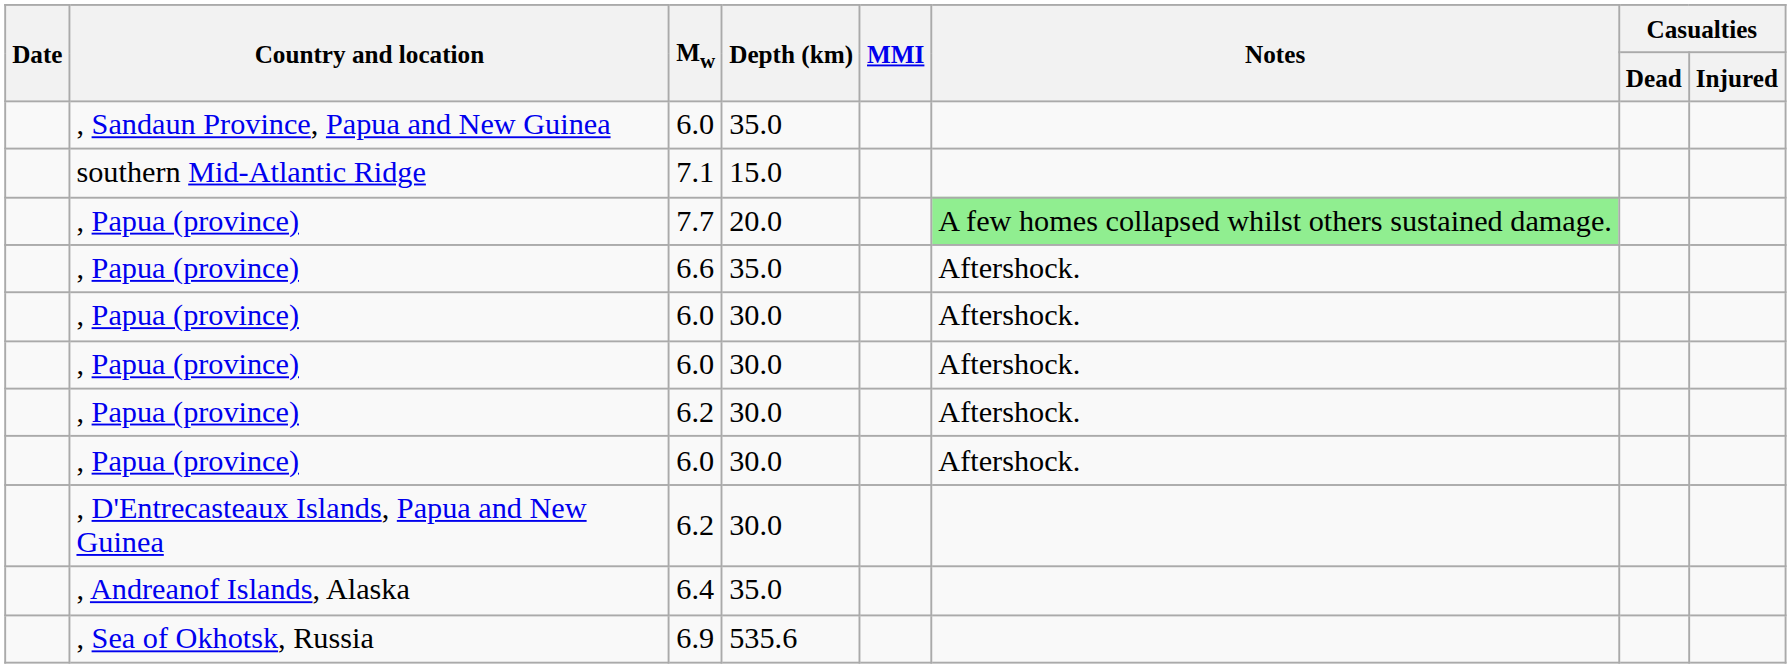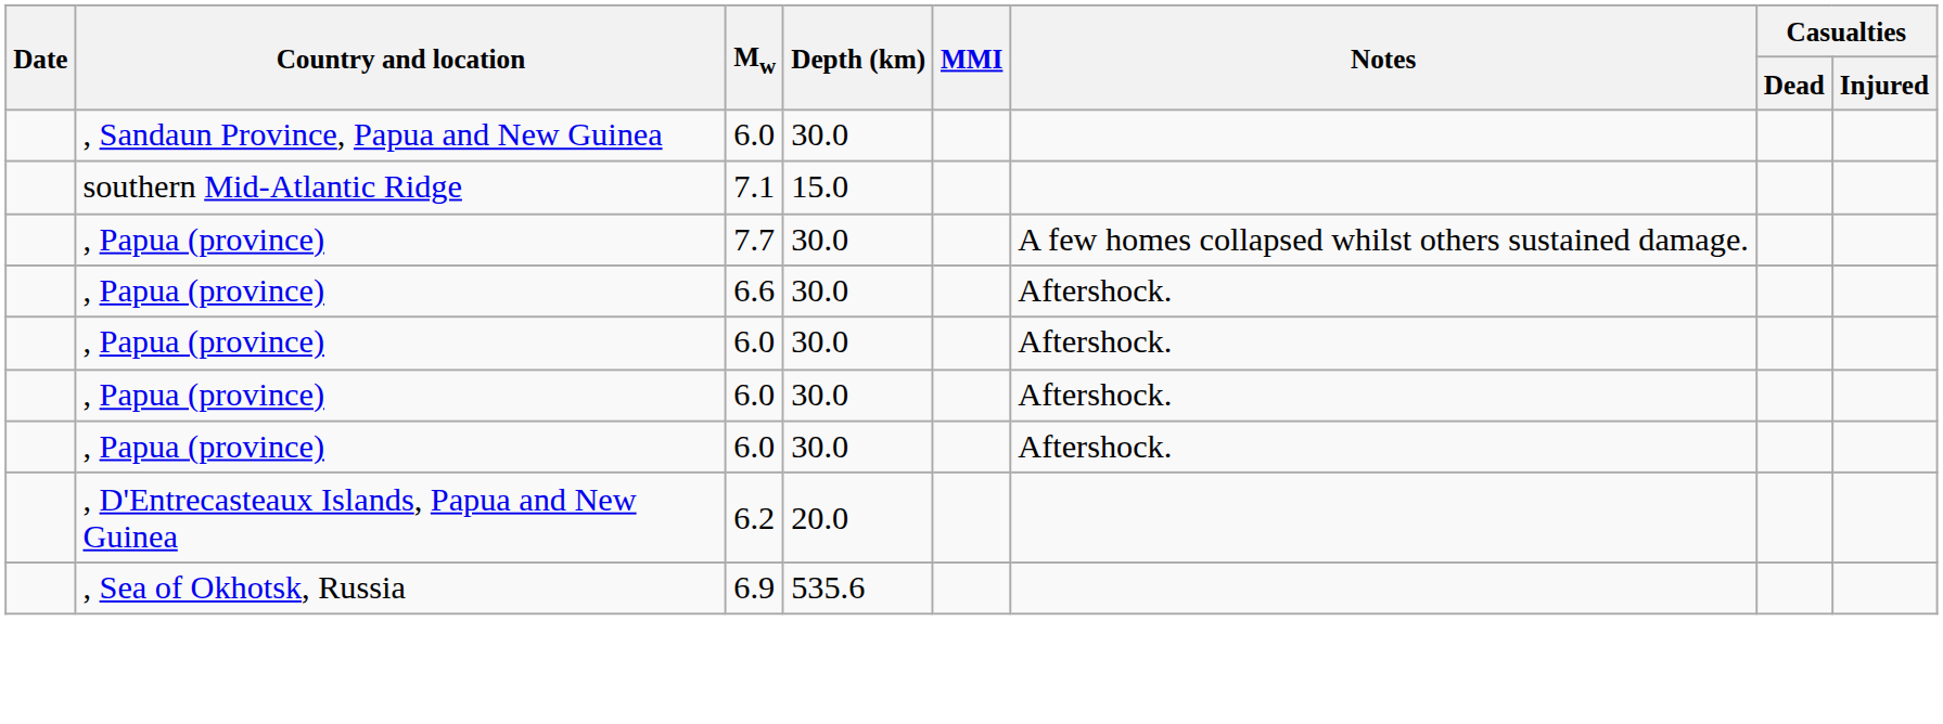, Sandaun Province, Papua and New Guinea / 6.0 | Depth (km): 35.0 -> 30.0
7.7 | Depth (km): 20.0 -> 30.0
7.7 | Notes: lightgreen background -> no background
6.6 | Depth (km): 35.0 -> 30.0
- row: , Papua (province) | 6.2 | 30.0 | Aftershock.
, D'Entrecasteaux Islands, Papua and New Guinea / 6.2 | Depth (km): 30.0 -> 20.0
- row: , Andreanof Islands, Alaska | 6.4 | 35.0
